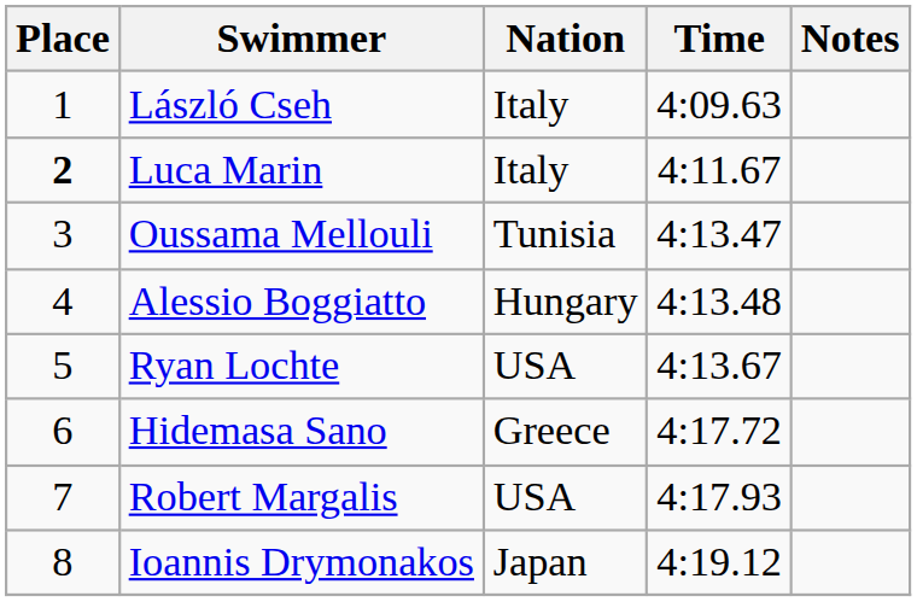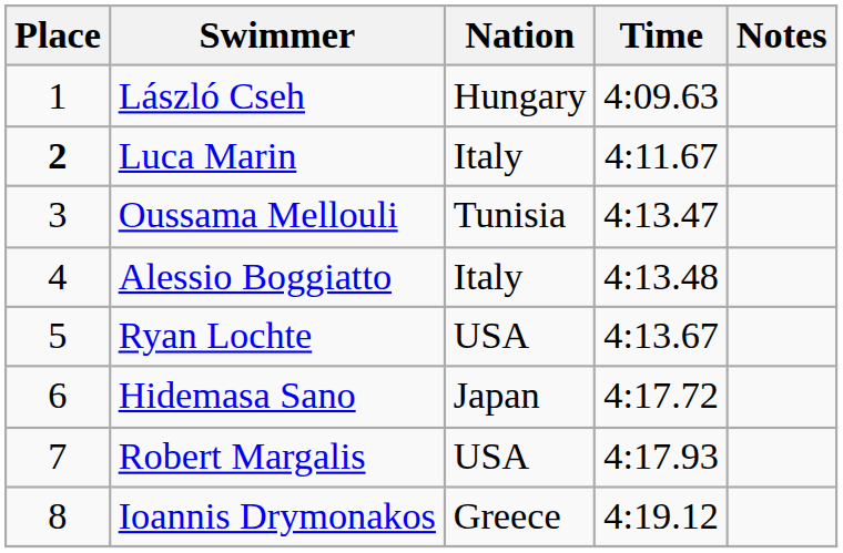László Cseh | Nation: Italy -> Hungary
Alessio Boggiatto | Nation: Hungary -> Italy
Hidemasa Sano | Nation: Greece -> Japan
Ioannis Drymonakos | Nation: Japan -> Greece
